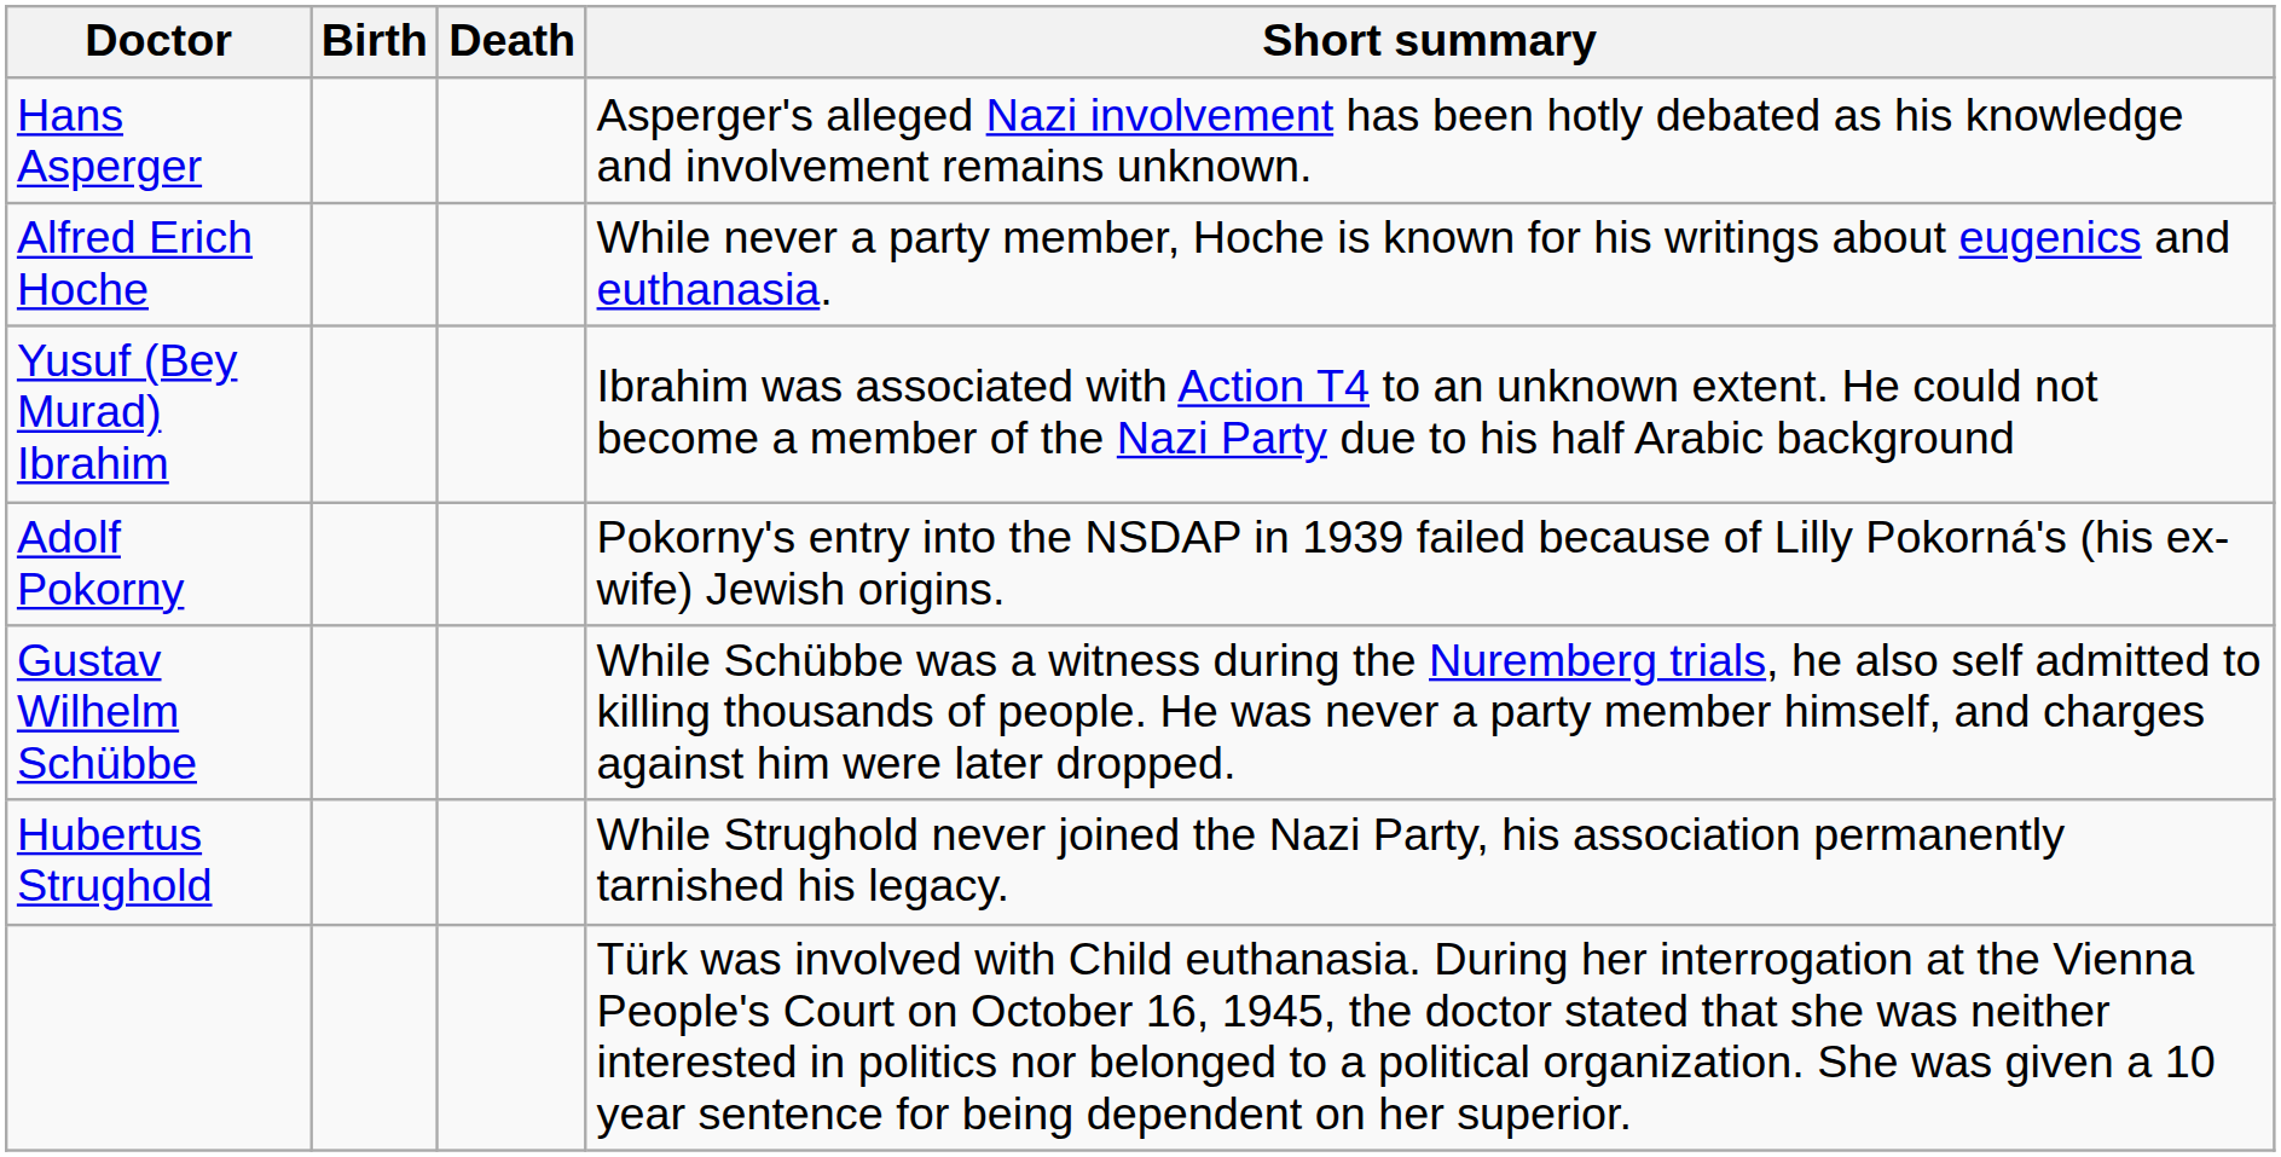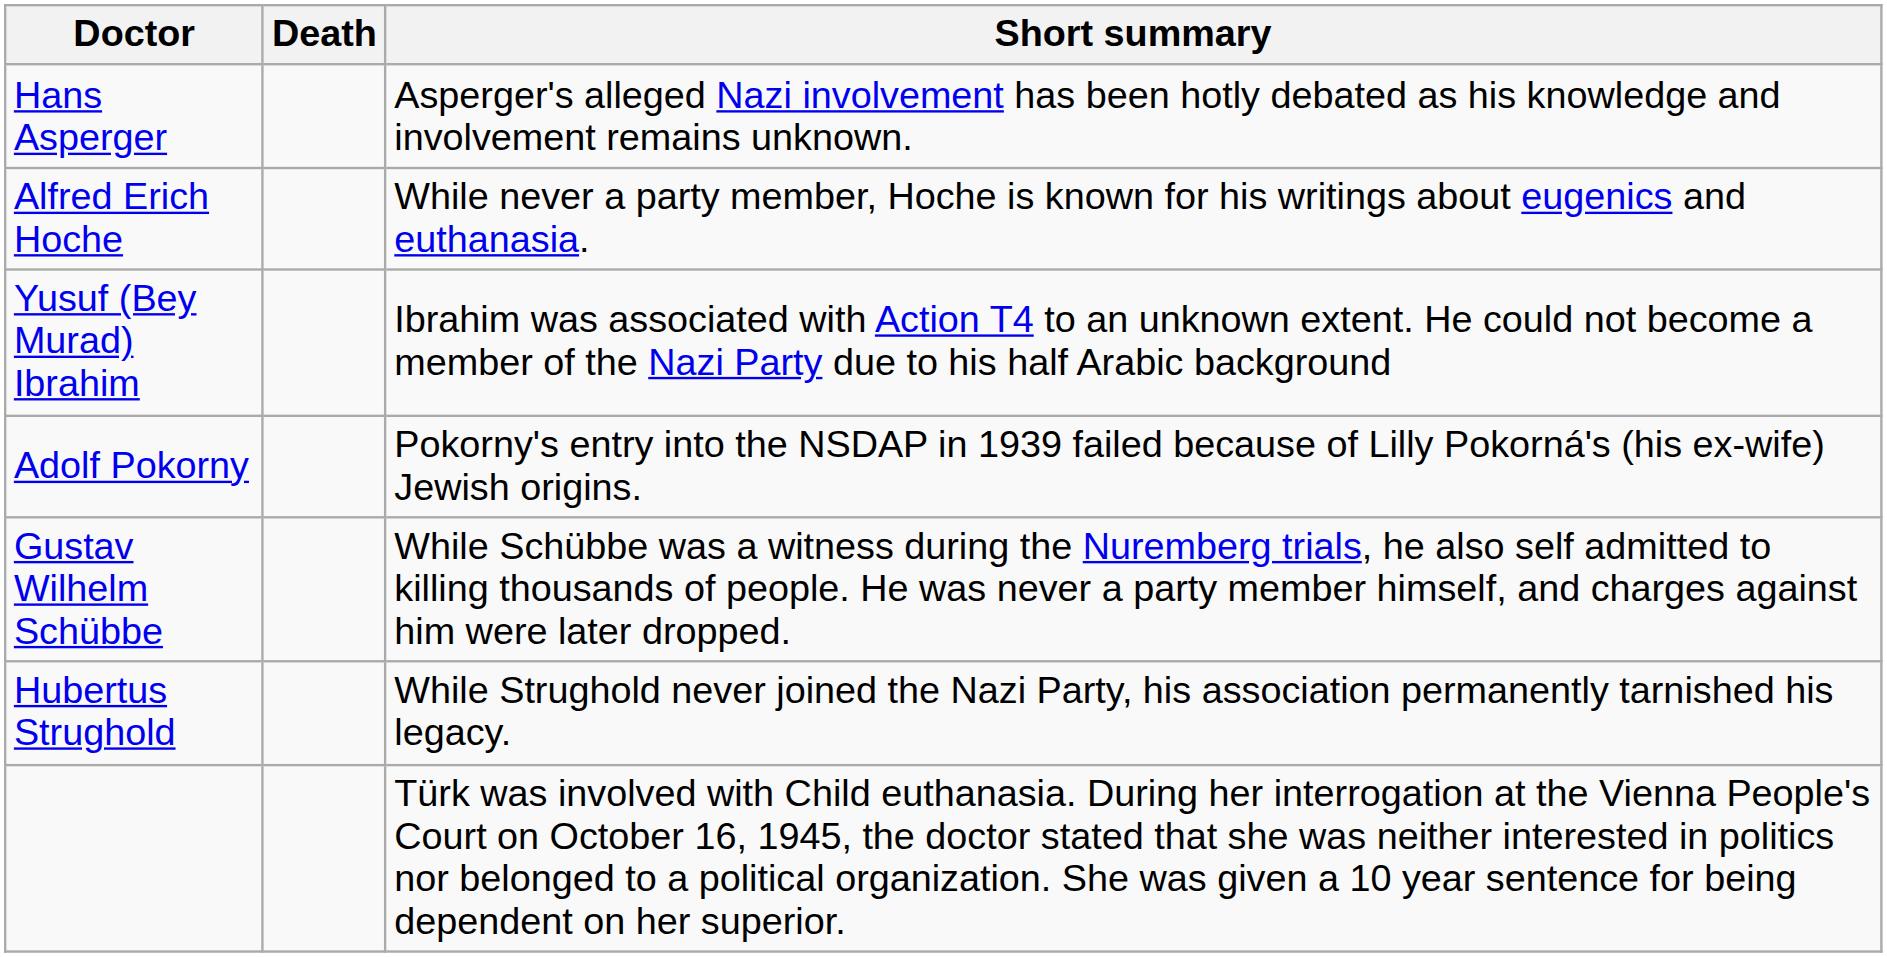- column: Birth
